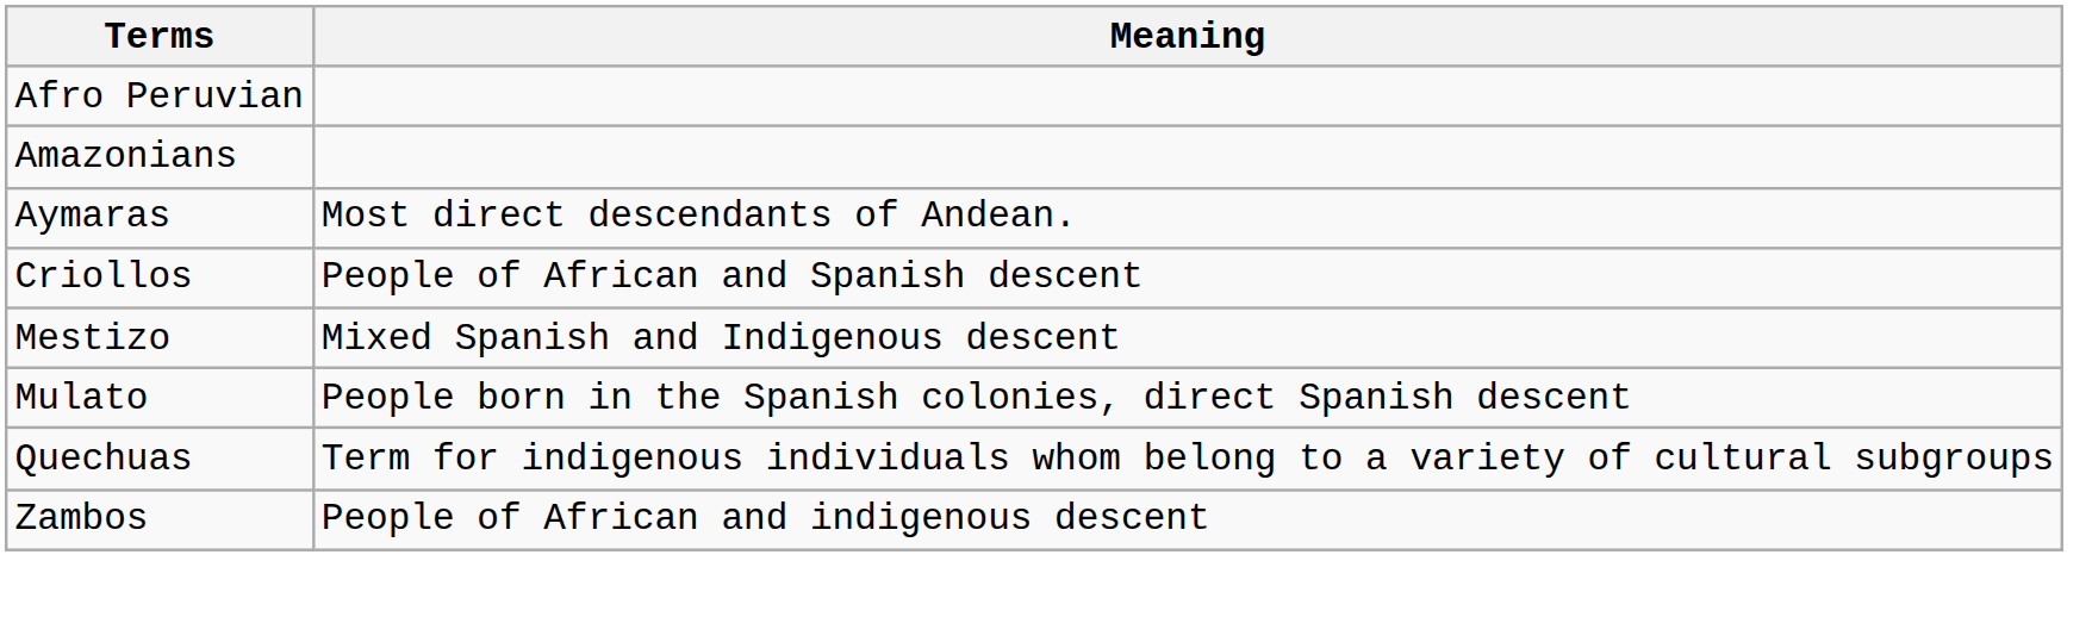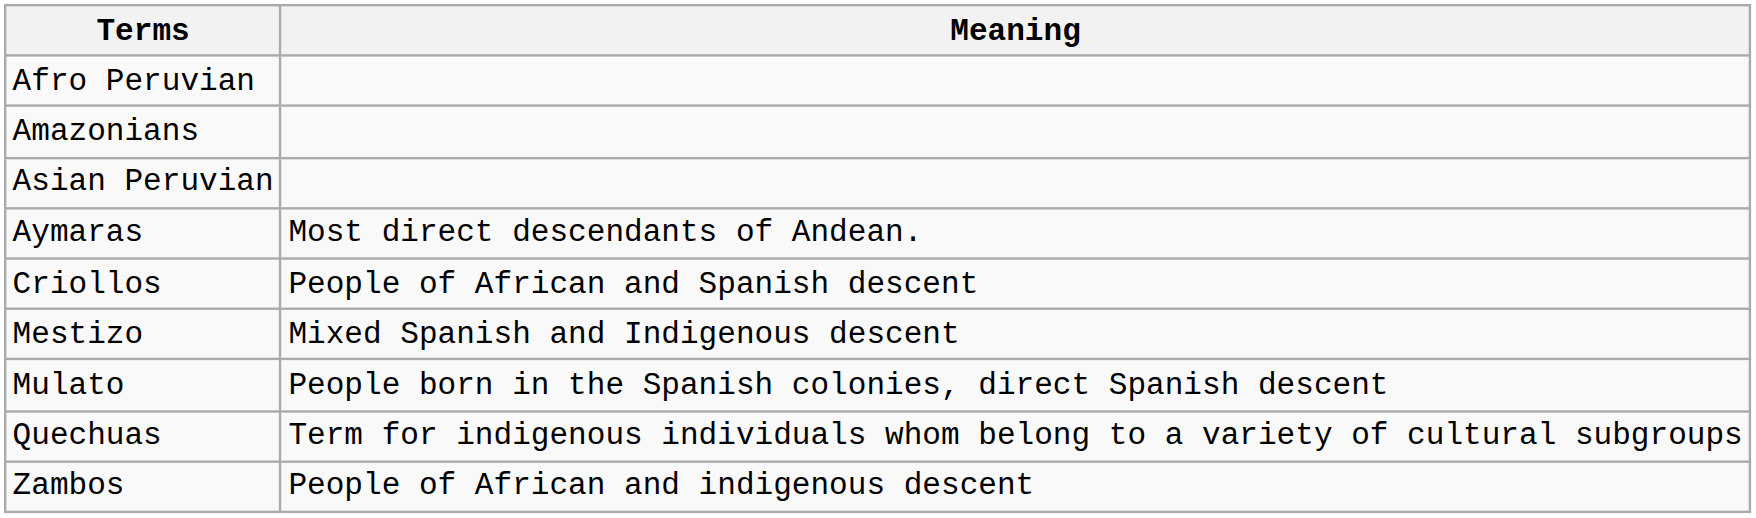+ row: Asian Peruvian
